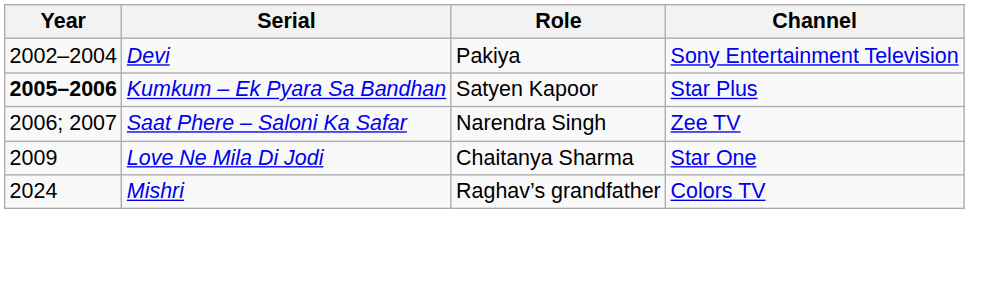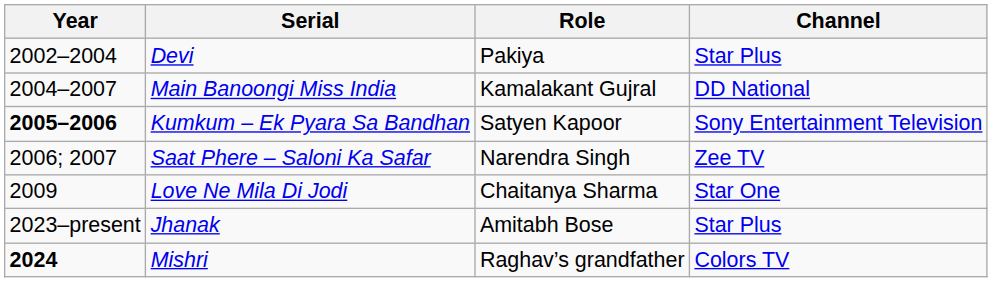Devi | Channel: Sony Entertainment Television -> Star Plus
+ row: 2004–2007 | Main Banoongi Miss India | Kamalakant Gujral | DD National
Kumkum – Ek Pyara Sa Bandhan | Channel: Star Plus -> Sony Entertainment Television
+ row: 2023–present | Jhanak | Amitabh Bose | Star Plus
Mishri | Year: normal -> bold
